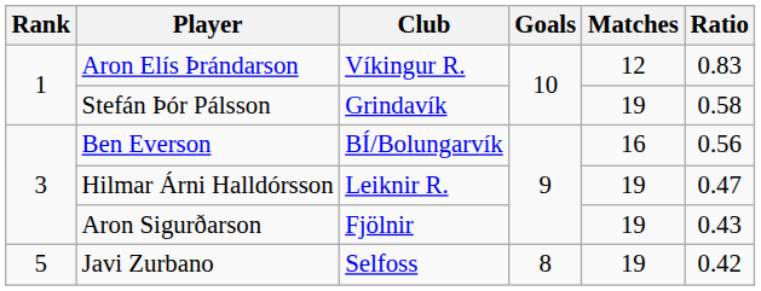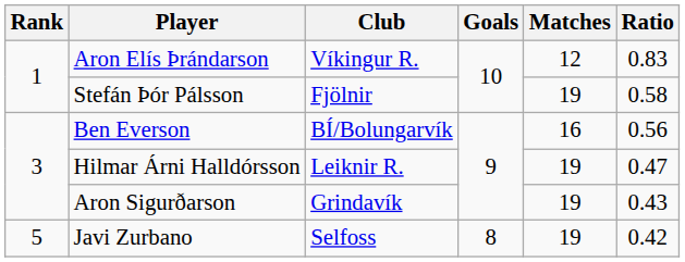Stefán Þór Pálsson | Club: Grindavík -> Fjölnir
Aron Sigurðarson | Club: Fjölnir -> Grindavík
